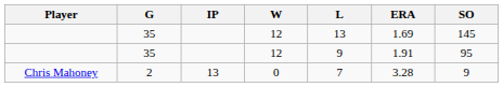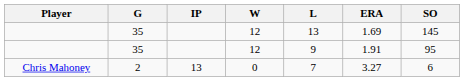Chris Mahoney | ERA: 3.28 -> 3.27
Chris Mahoney | SO: 9 -> 6
